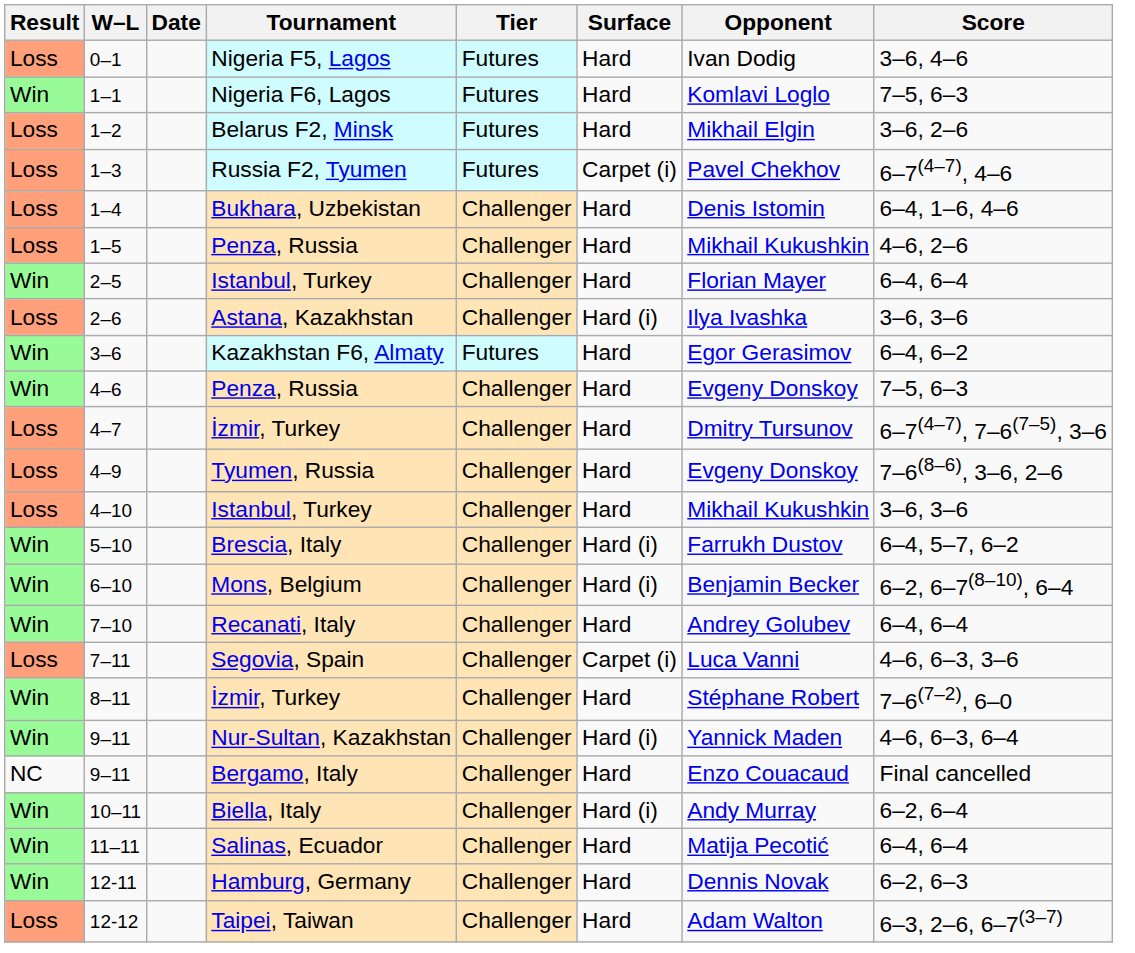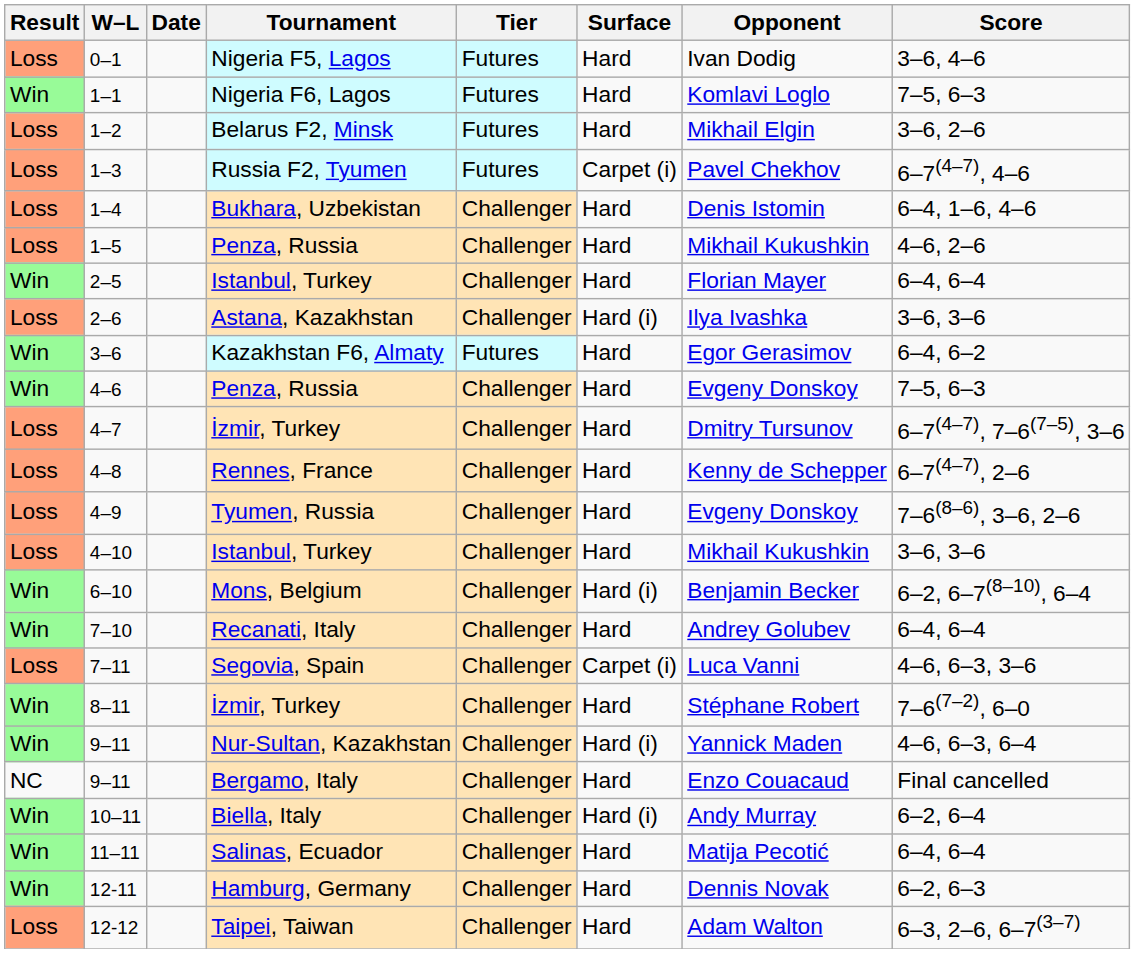+ row: Loss | 4–8 | Rennes, France | Challenger | Hard | Kenny de Schepper | 6–7(4–7), 2–6
- row: Win | 5–10 | Brescia, Italy | Challenger | Hard (i) | Farrukh Dustov | 6–4, 5–7, 6–2
